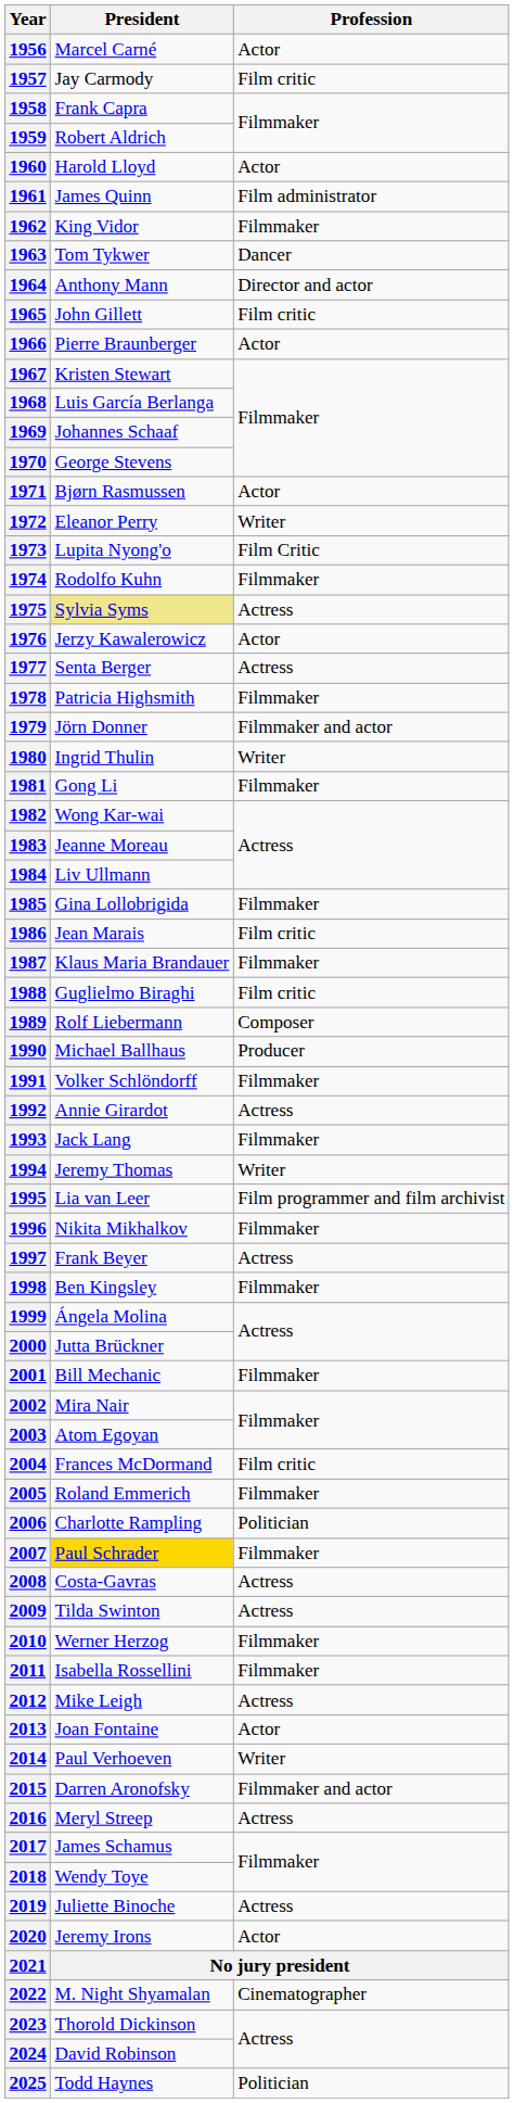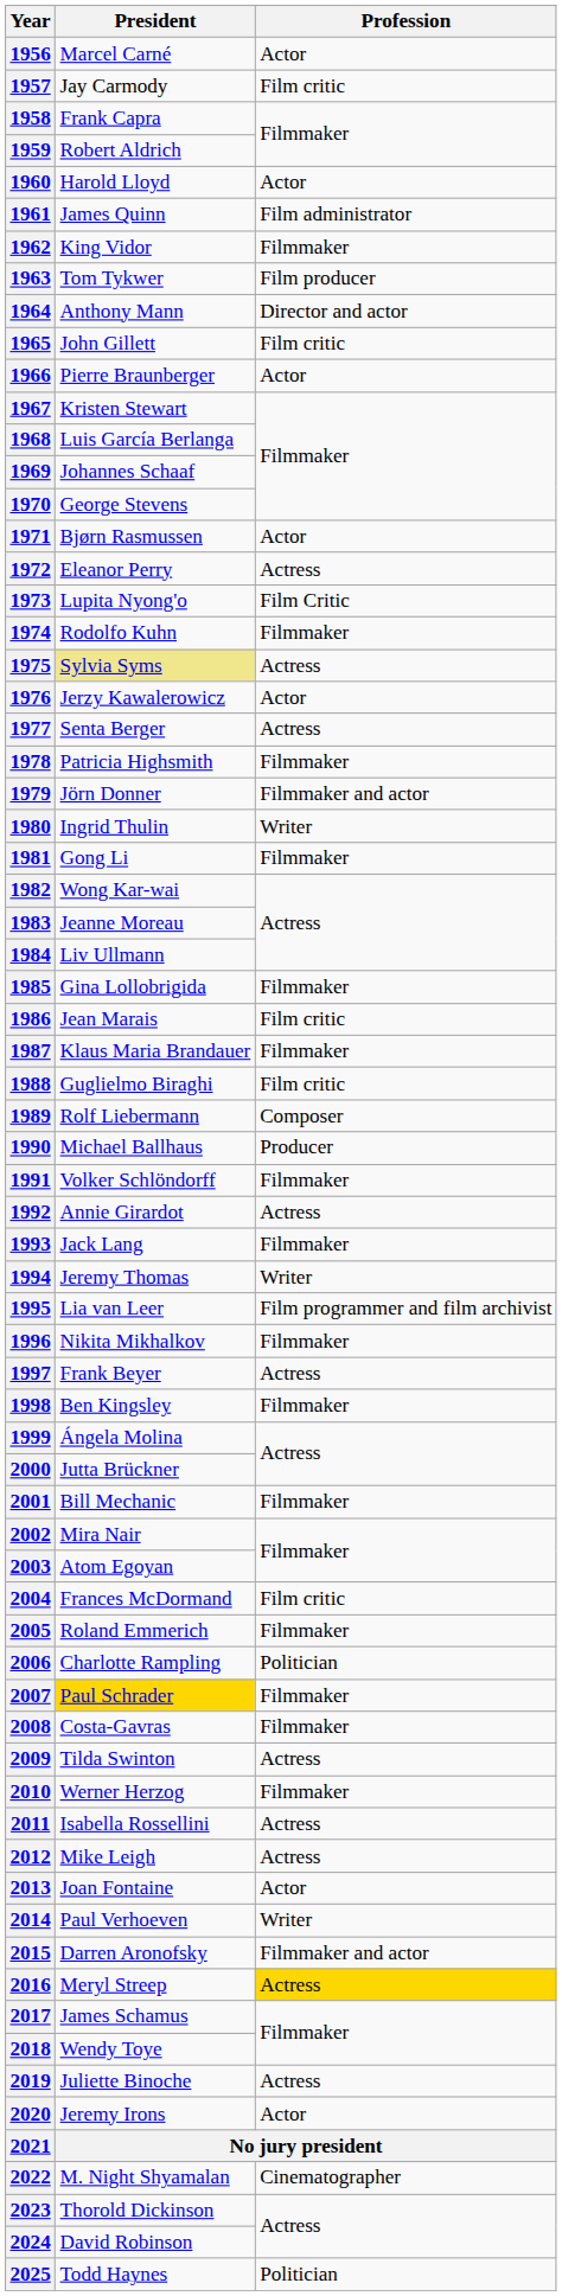1963 | Profession: Dancer -> Film producer
1972 | Profession: Writer -> Actress
2008 | Profession: Actress -> Filmmaker
2011 | Profession: Filmmaker -> Actress
2016 | Profession: no background -> gold background
